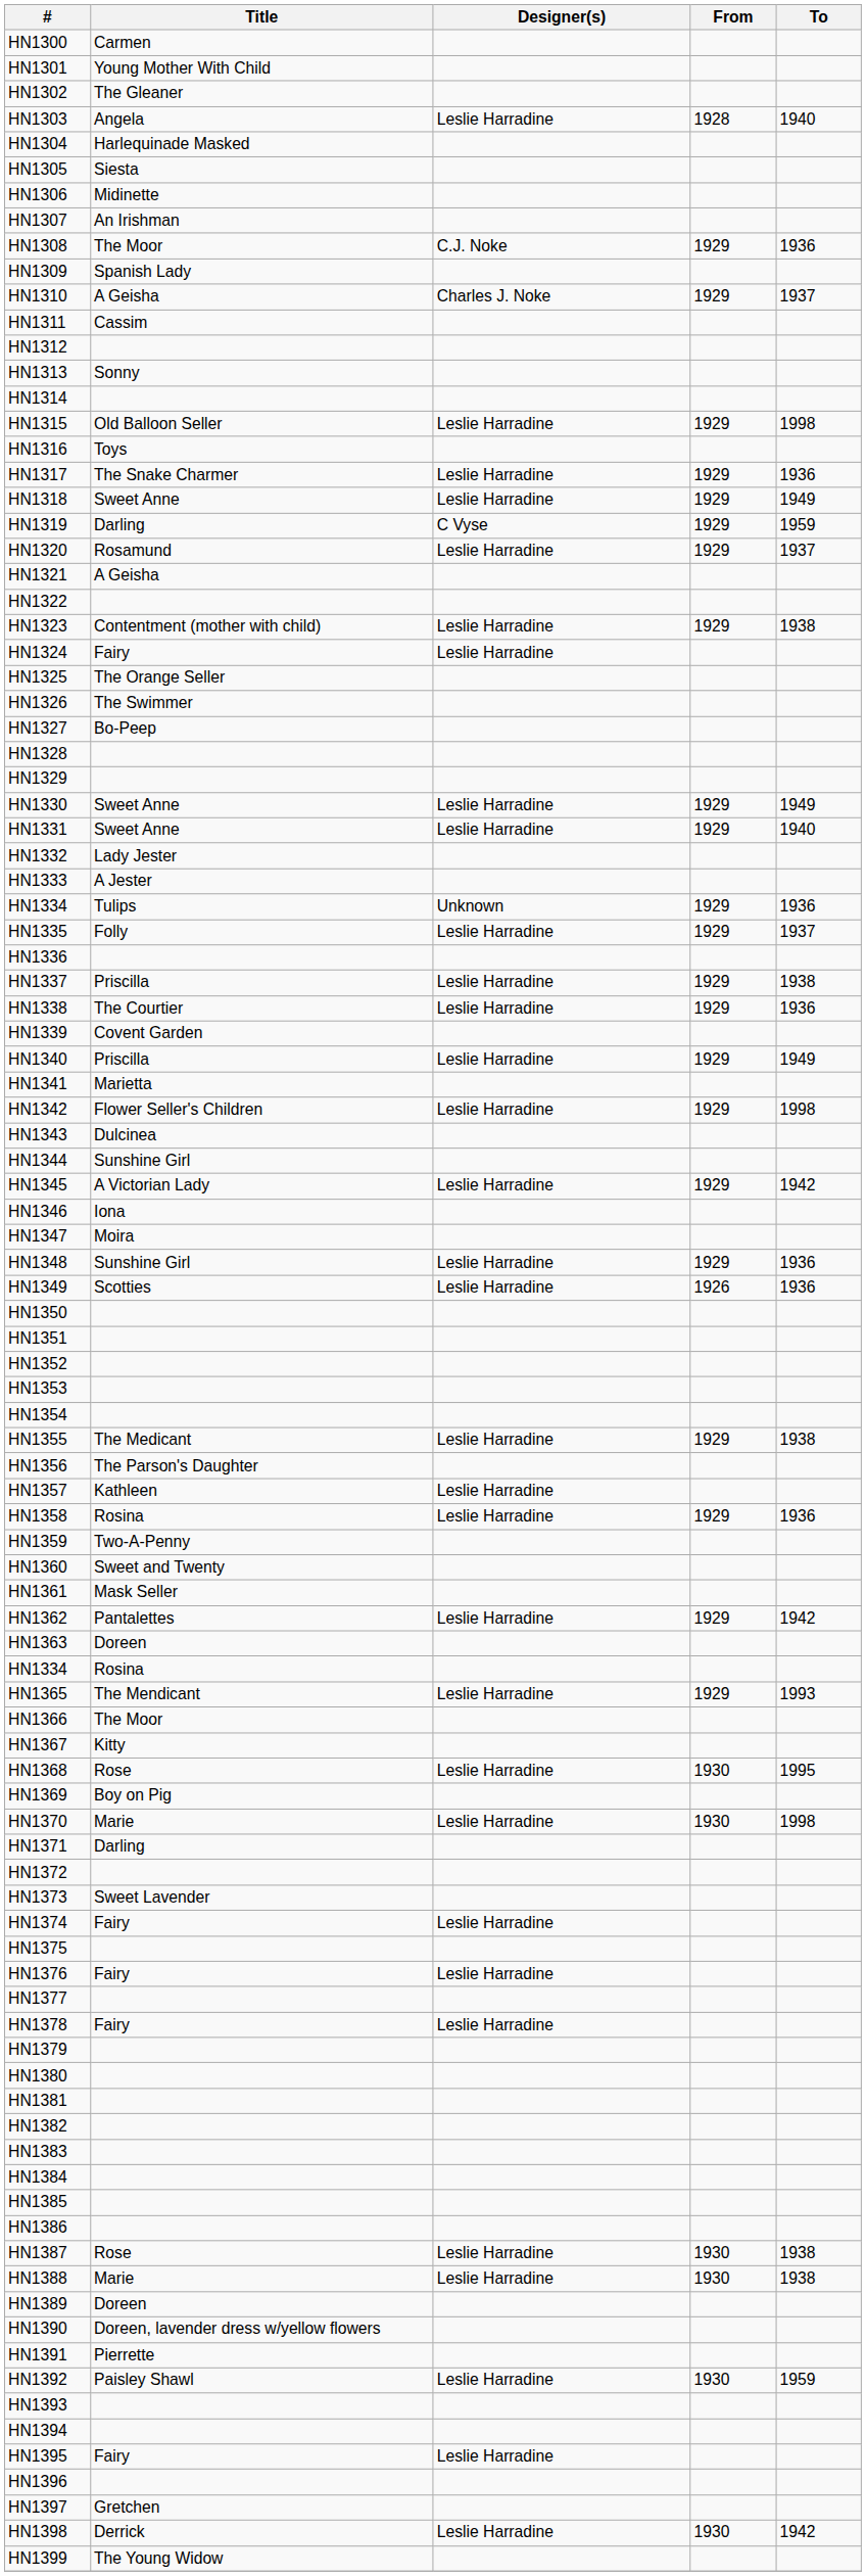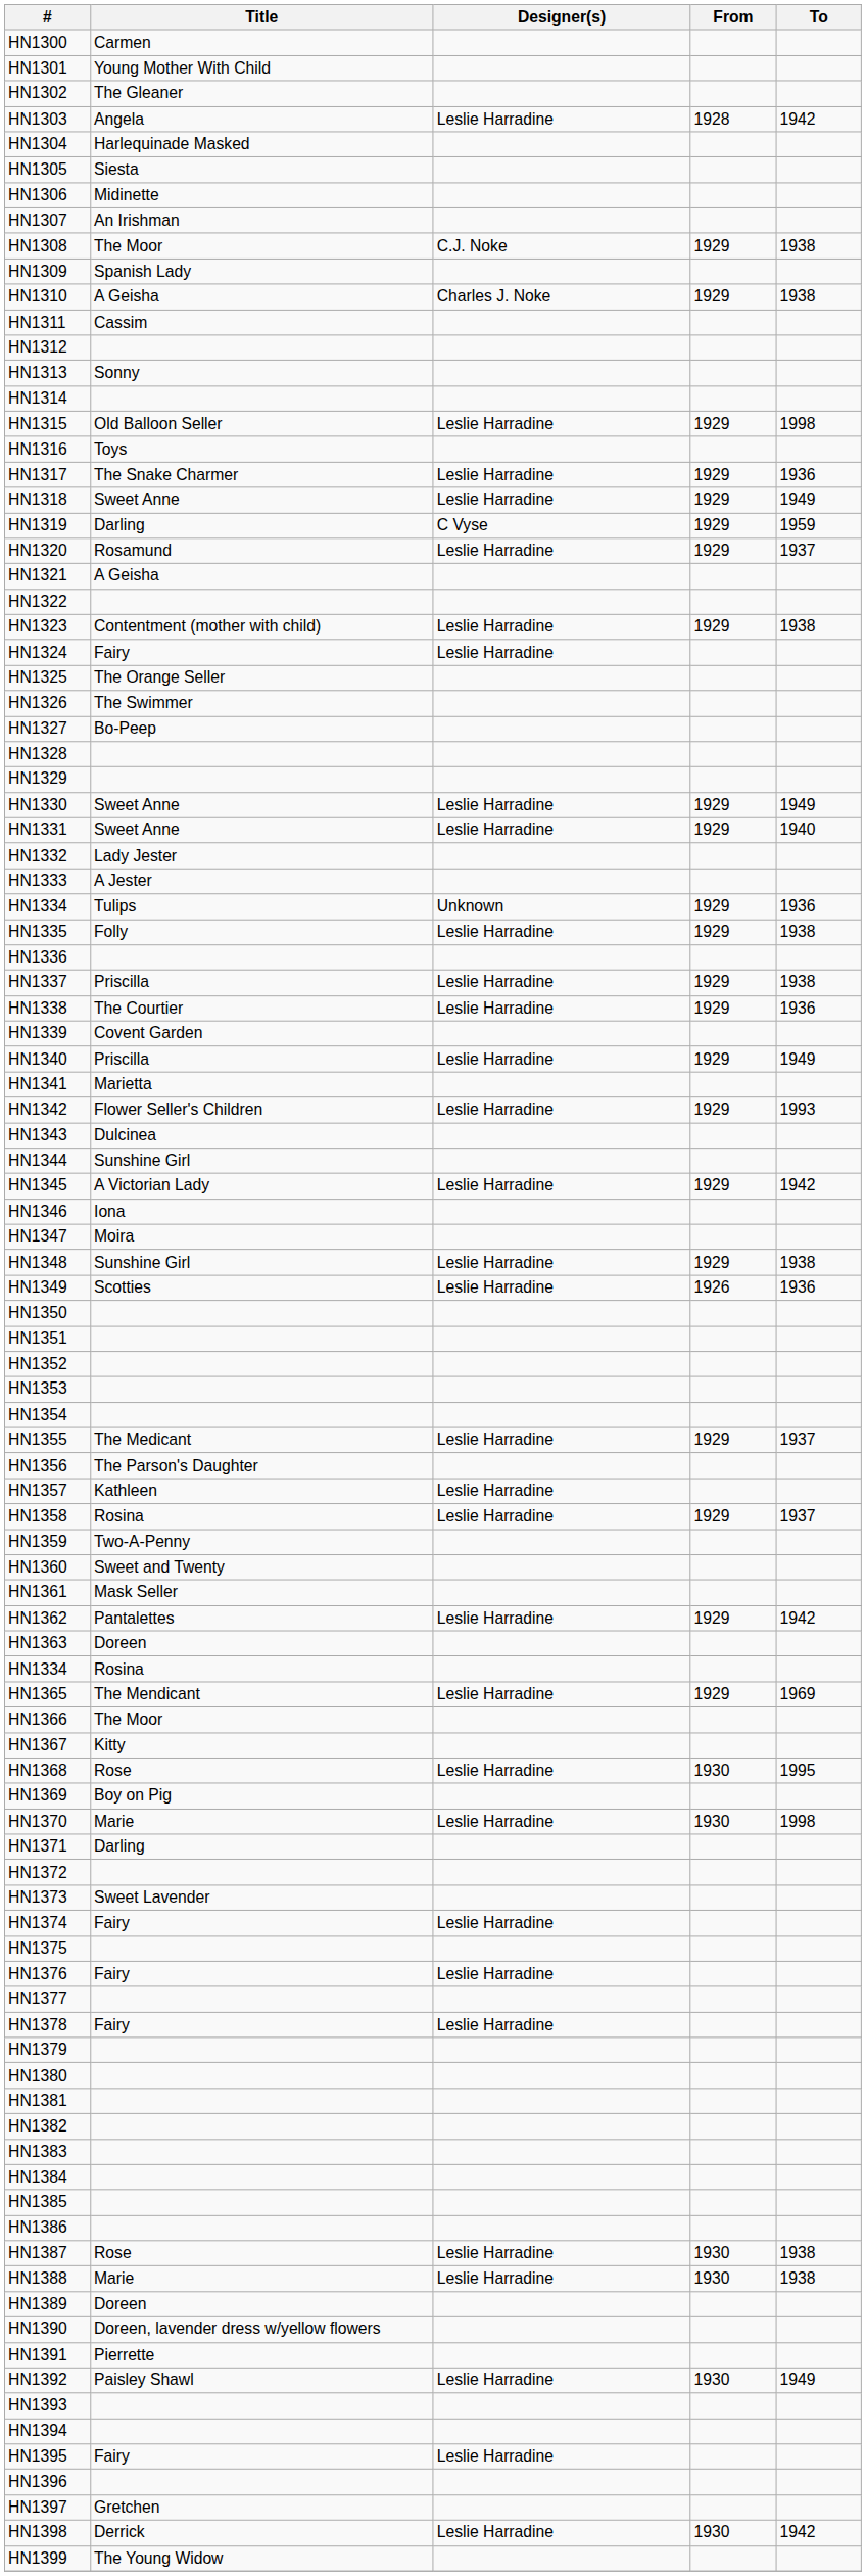HN1303 | To: 1940 -> 1942
HN1308 | To: 1936 -> 1938
HN1310 | To: 1937 -> 1938
HN1335 | To: 1937 -> 1938
HN1342 | To: 1998 -> 1993
HN1348 | To: 1936 -> 1938
HN1355 | To: 1938 -> 1937
HN1358 | To: 1936 -> 1937
HN1365 | To: 1993 -> 1969
HN1392 | To: 1959 -> 1949
